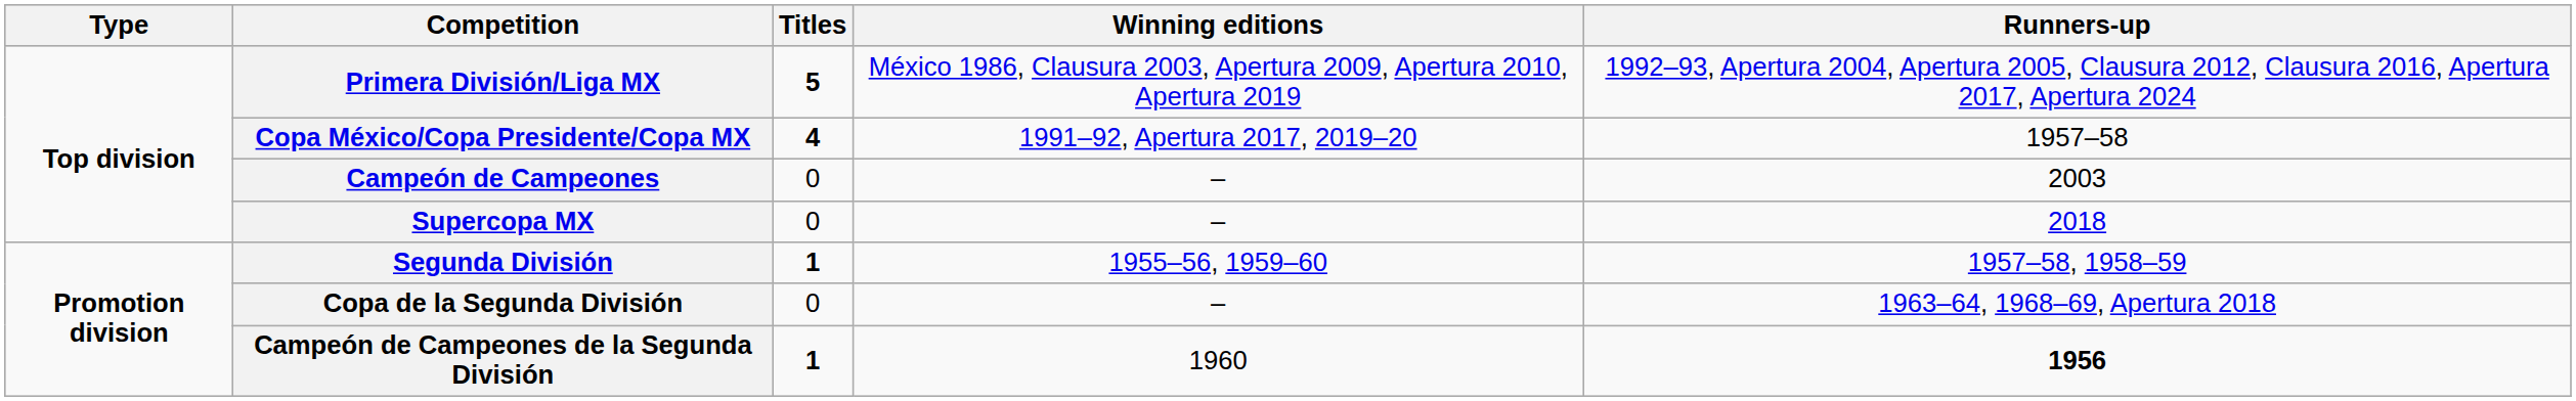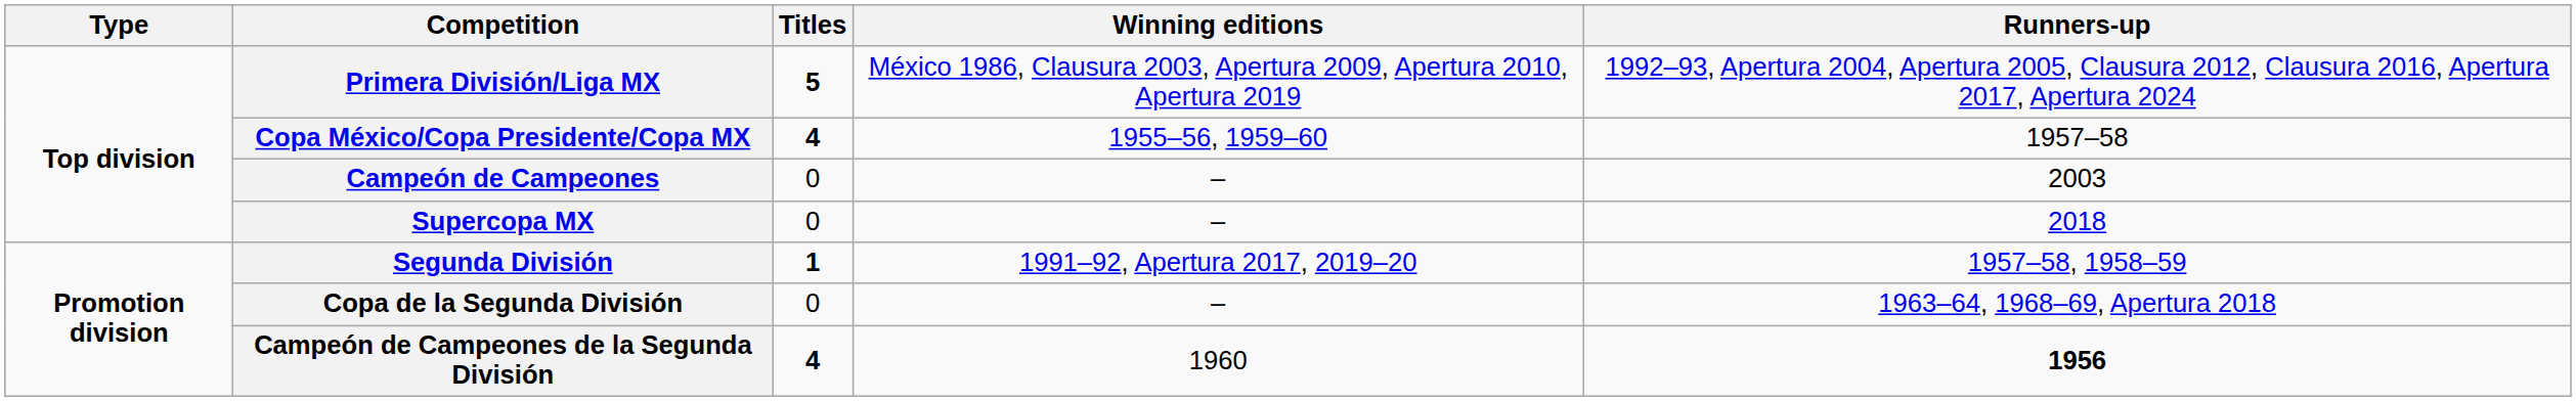Copa México/Copa Presidente/Copa MX | Winning editions: 1991–92, Apertura 2017, 2019–20 -> 1955–56, 1959–60
Segunda División | Winning editions: 1955–56, 1959–60 -> 1991–92, Apertura 2017, 2019–20
Campeón de Campeones de la Segunda División | Titles: 1 -> 4
